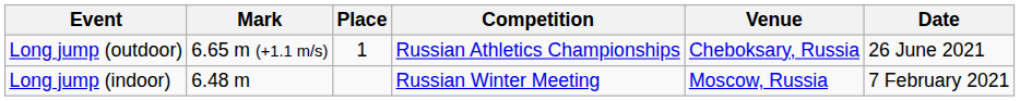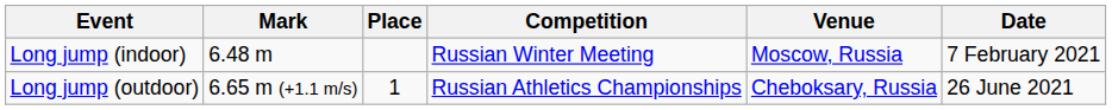rows swapped: Long jump (outdoor) <-> Long jump (indoor)
